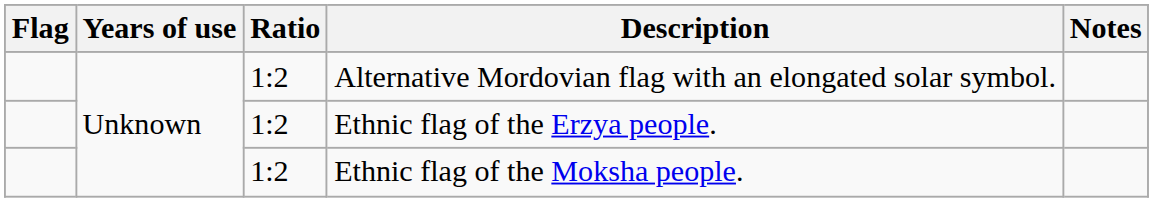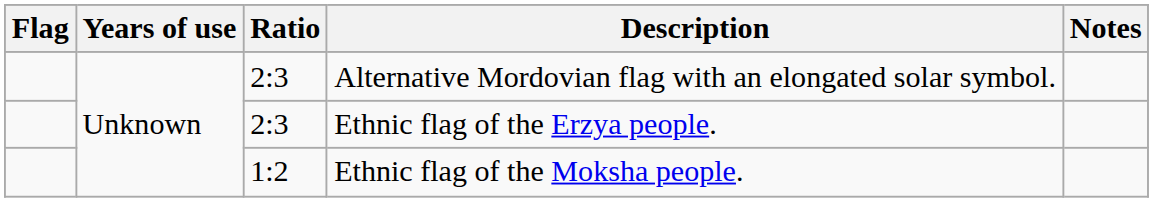Alternative Mordovian flag with an elongated solar symbol. | Ratio: 1:2 -> 2:3
Ethnic flag of the Erzya people. | Ratio: 1:2 -> 2:3
